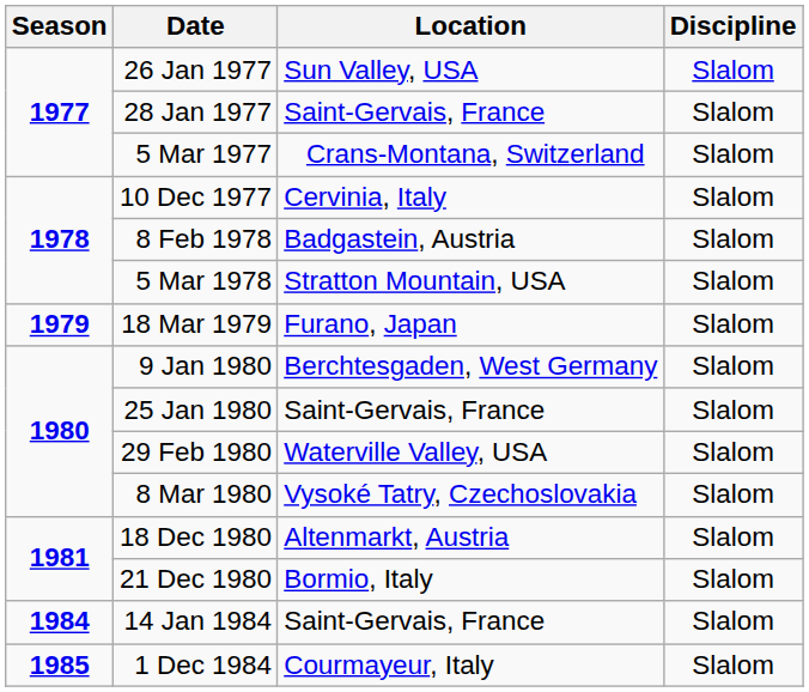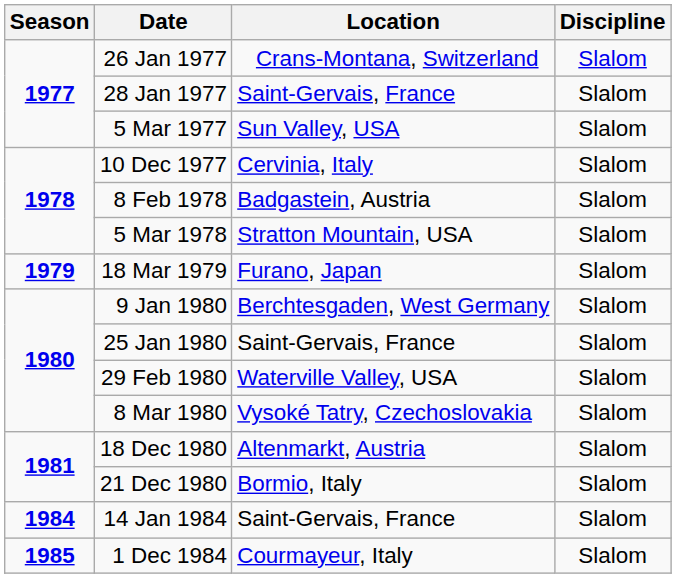26 Jan 1977 | Location: Sun Valley, USA -> Crans-Montana, Switzerland
5 Mar 1977 | Location: Crans-Montana, Switzerland -> Sun Valley, USA
